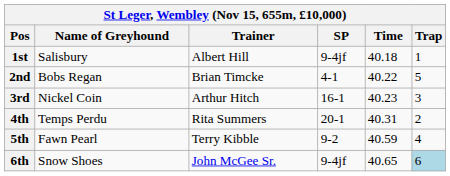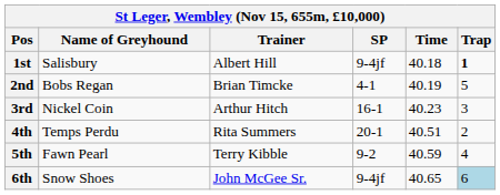1st | Trap: normal -> bold
2nd | Time: 40.22 -> 40.19
4th | Time: 40.31 -> 40.51
